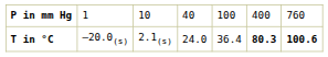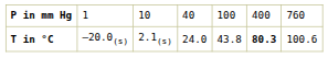T in °C | column 5: 36.4 -> 43.8
T in °C | column 7: bold -> normal
